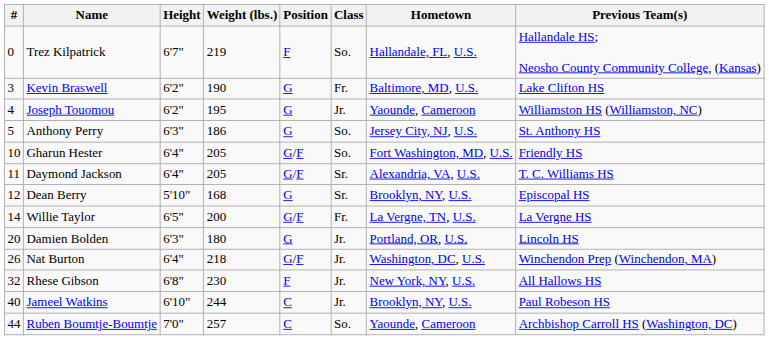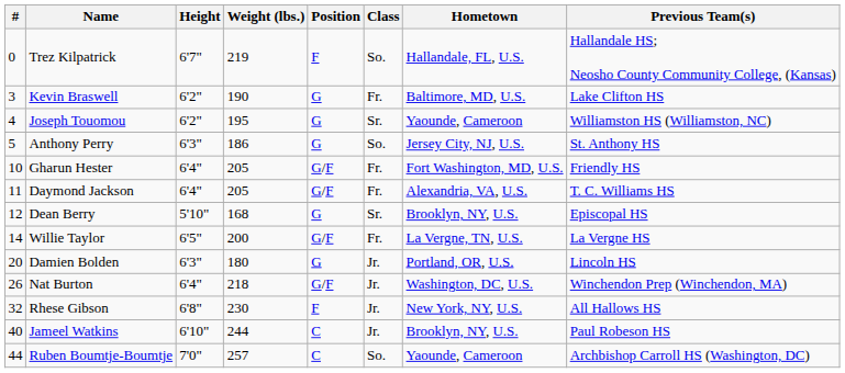Joseph Touomou | Class: Jr. -> Sr.
Gharun Hester | Class: So. -> Fr.
Daymond Jackson | Class: Sr. -> Fr.
